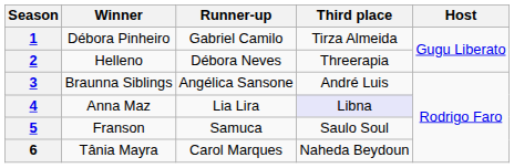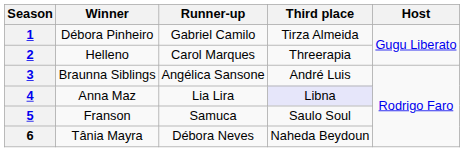2 | Runner-up: Débora Neves -> Carol Marques
6 | Runner-up: Carol Marques -> Débora Neves
